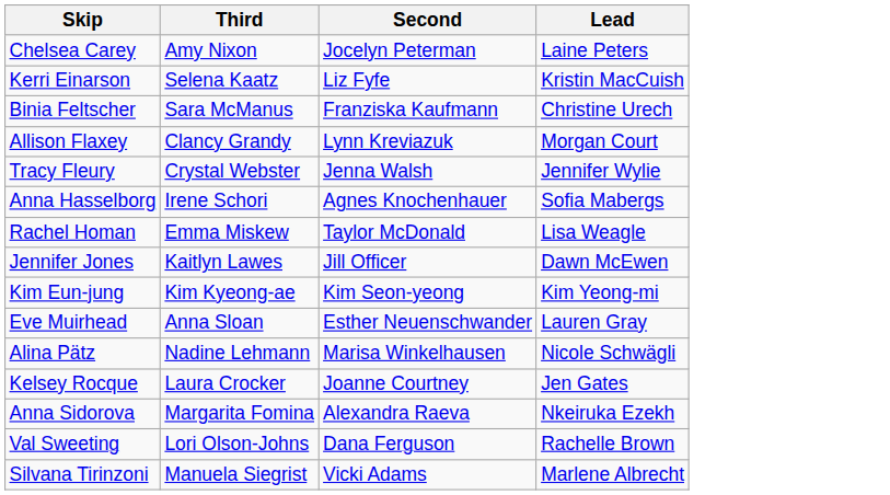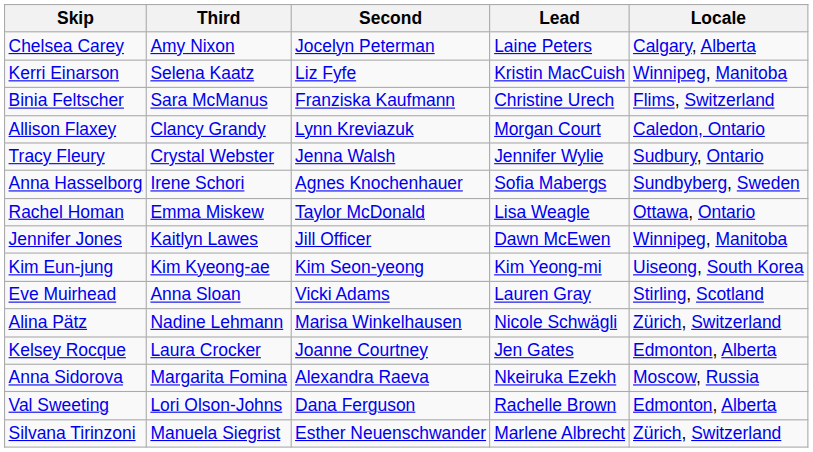+ column: Locale | Calgary, Alberta | Winnipeg, Manitoba | Flims, Switzerland | Caledon, Ontario | Sudbury, Ontario | Sundbyberg, Sweden | Ottawa, Ontario | Winnipeg, Manitoba | Uiseong, South Korea | Stirling, Scotland | Zürich, Switzerland | Edmonton, Alberta | Moscow, Russia | Edmonton, Alberta | Zürich, Switzerland
Eve Muirhead | Second: Esther Neuenschwander -> Vicki Adams
Silvana Tirinzoni | Second: Vicki Adams -> Esther Neuenschwander
